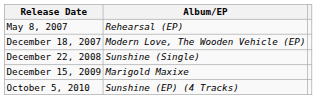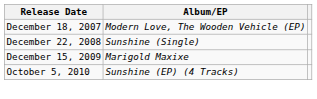- row: May 8, 2007 | Rehearsal (EP)
